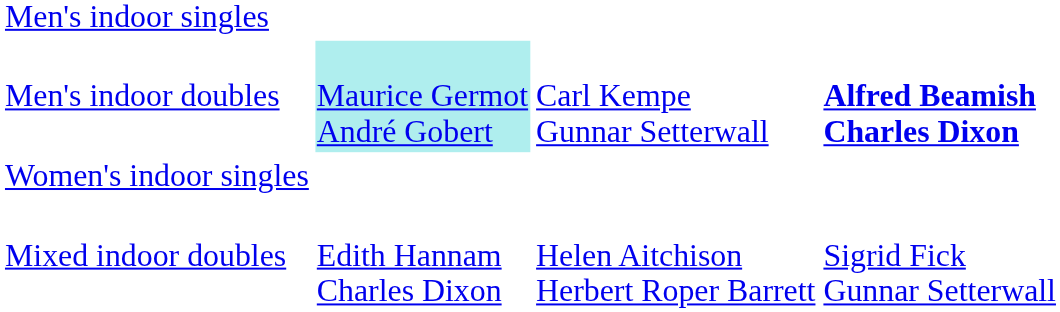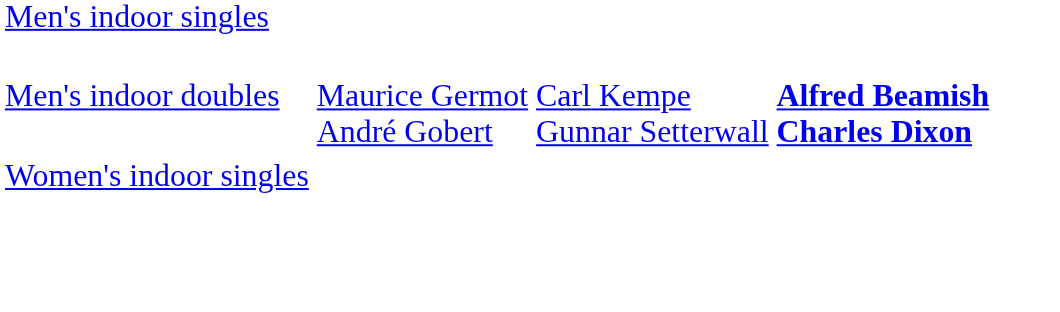Men's indoor doubles | column 2: paleturquoise background -> no background
- row: Mixed indoor doubles | Edith Hannam Charles Dixon | Helen Aitchison Herbert Roper Barrett | Sigrid Fick Gunnar Setterwall
